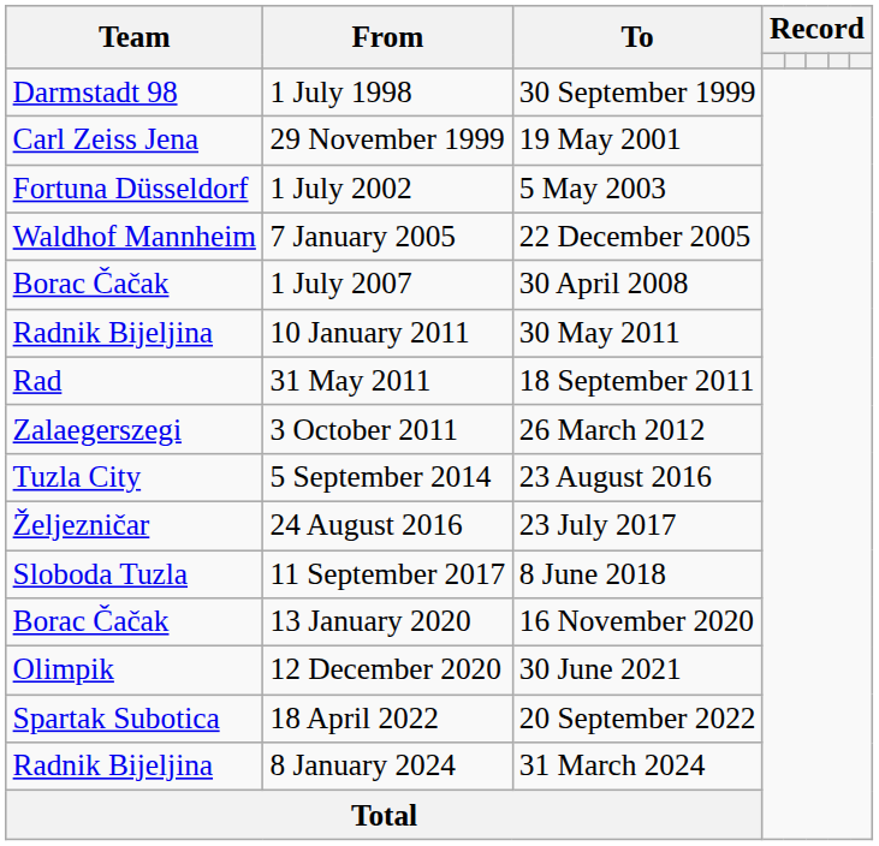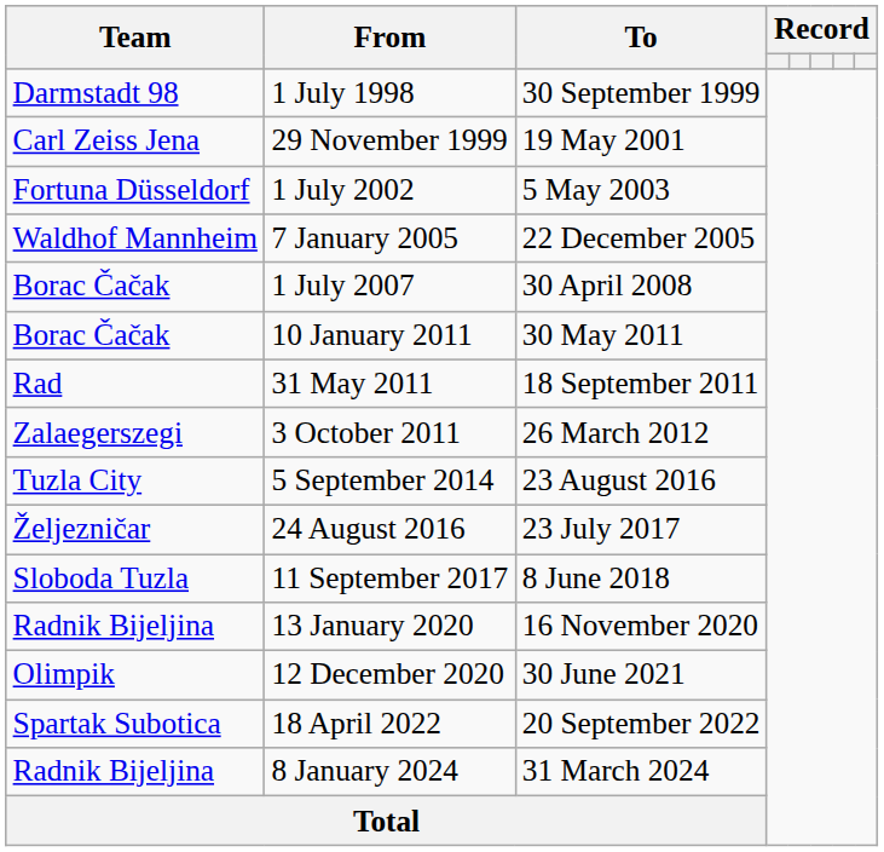10 January 2011 | Team: Radnik Bijeljina -> Borac Čačak
13 January 2020 | Team: Borac Čačak -> Radnik Bijeljina
